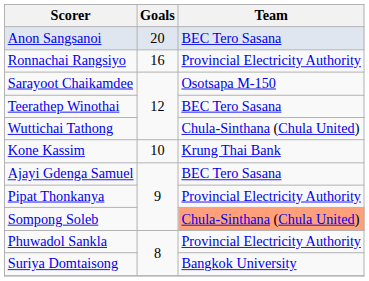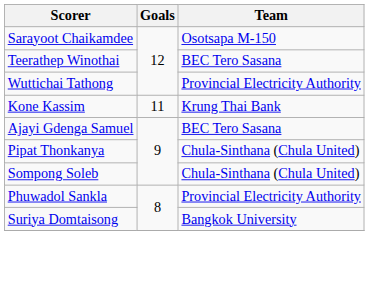- row: Anon Sangsanoi | 20 | BEC Tero Sasana
- row: Ronnachai Rangsiyo | 16 | Provincial Electricity Authority
Wuttichai Tathong | Team: Chula-Sinthana (Chula United) -> Provincial Electricity Authority
Kone Kassim | Goals: 10 -> 11
Pipat Thonkanya | Team: Provincial Electricity Authority -> Chula-Sinthana (Chula United)
Sompong Soleb | Team: lightsalmon background -> no background
